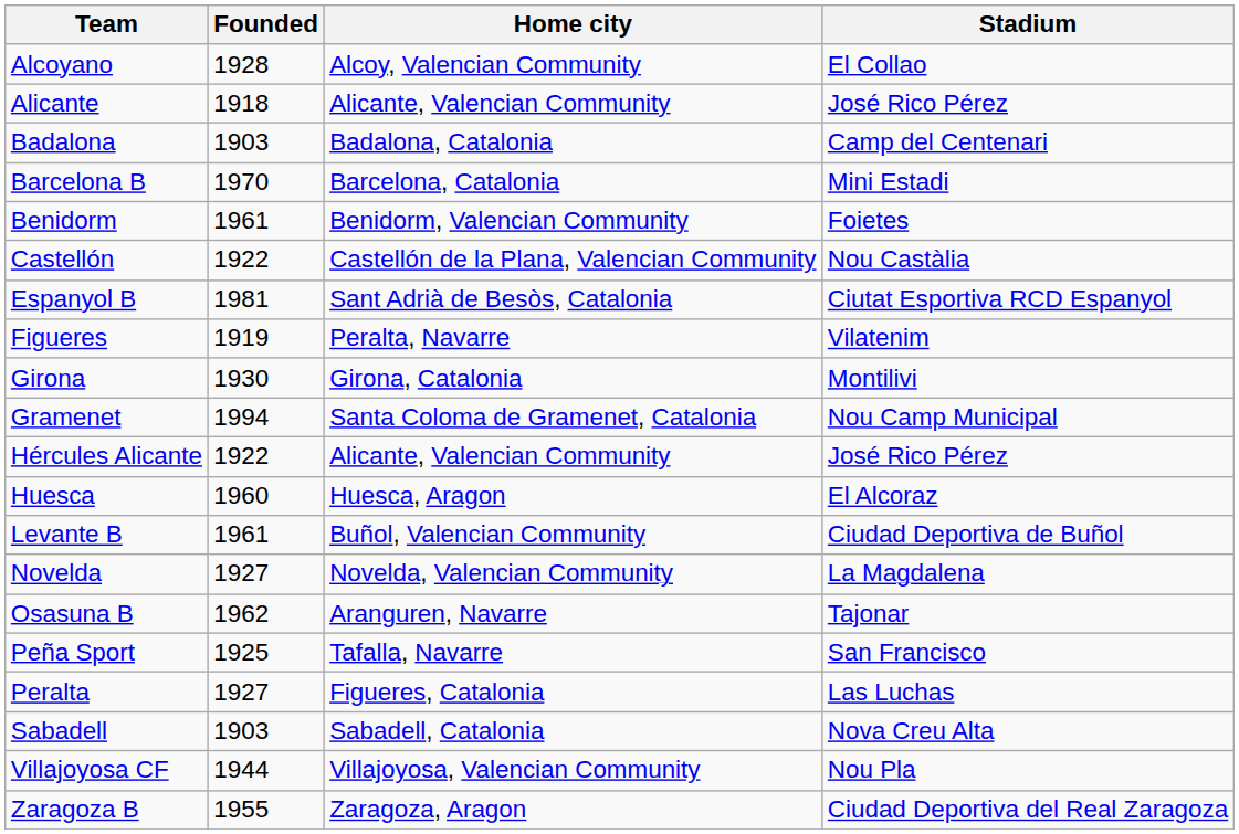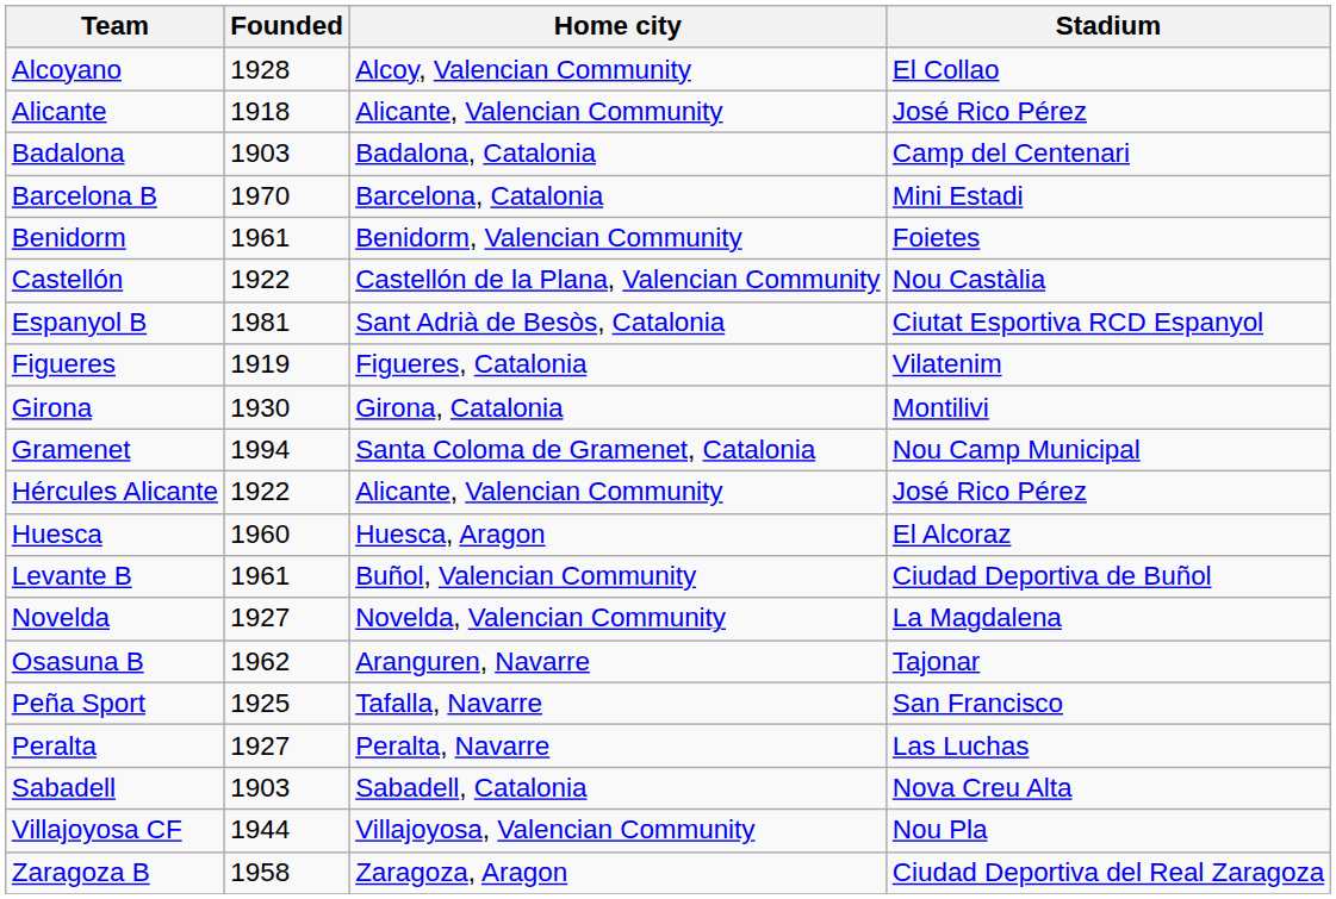Figueres | Home city: Peralta, Navarre -> Figueres, Catalonia
Peralta | Home city: Figueres, Catalonia -> Peralta, Navarre
Zaragoza B | Founded: 1955 -> 1958
